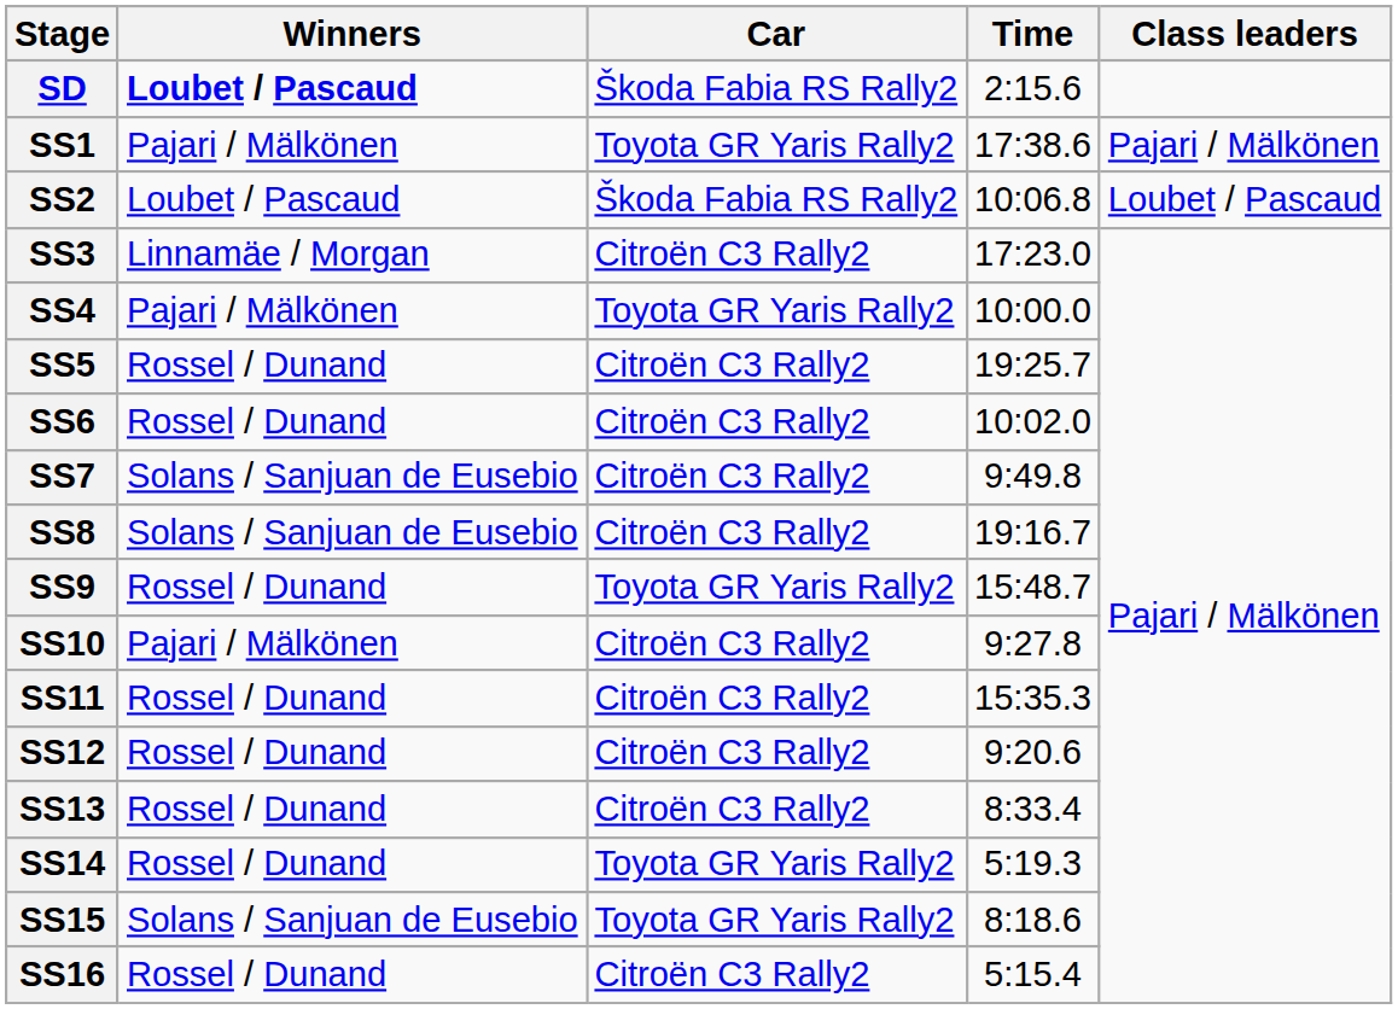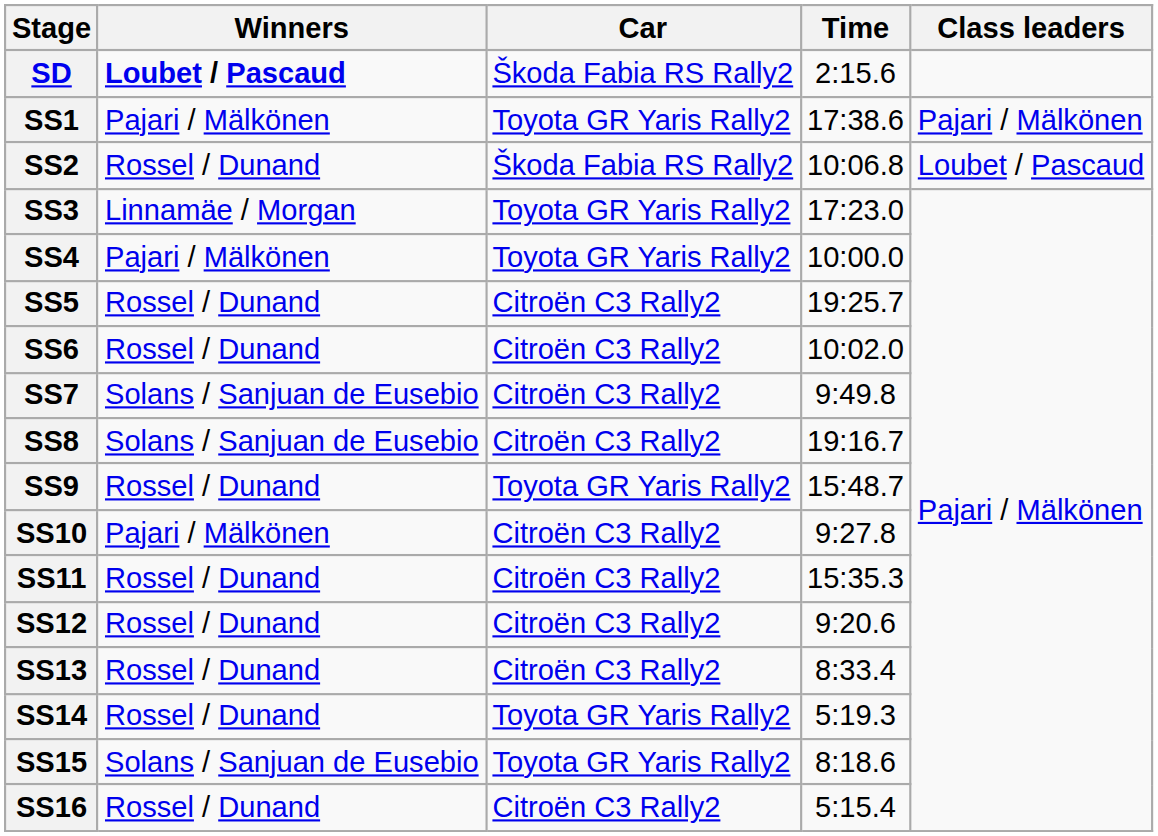SS2 | Winners: Loubet / Pascaud -> Rossel / Dunand
SS3 | Car: Citroën C3 Rally2 -> Toyota GR Yaris Rally2
